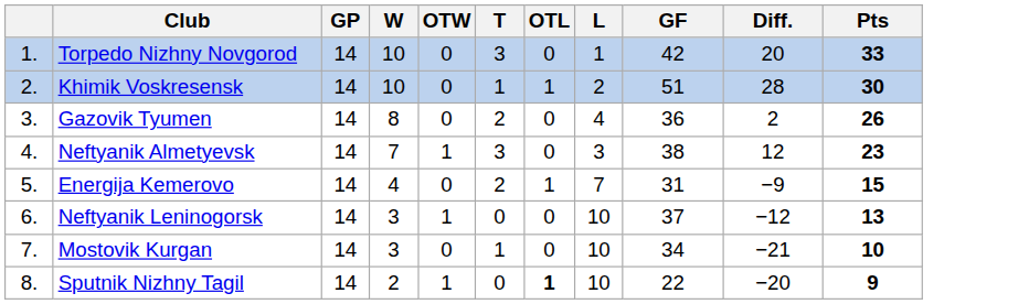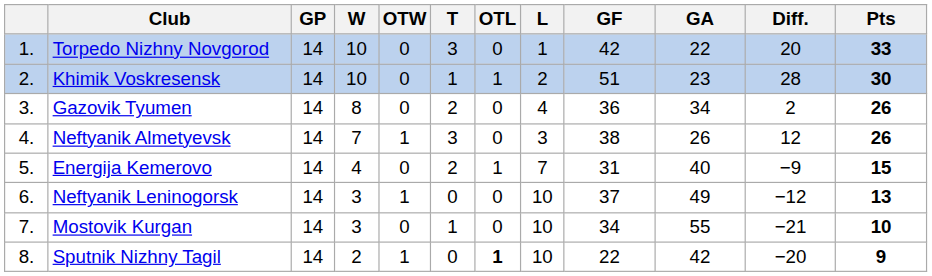+ column: GA | 22 | 23 | 34 | 26 | 40 | 49 | 55 | 42
Neftyanik Almetyevsk | Pts: 23 -> 26
